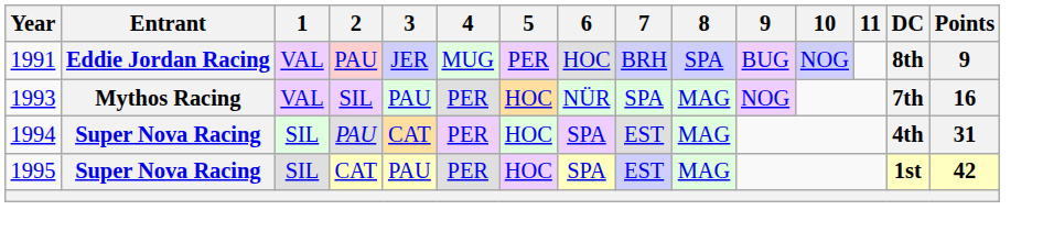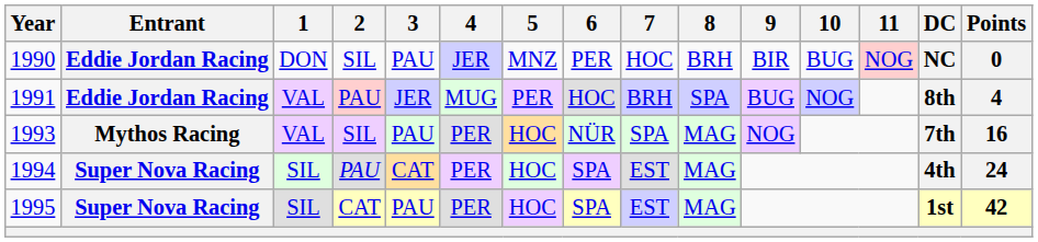+ row: 1990 | Eddie Jordan Racing | DON | SIL | PAU | JER | MNZ | PER | HOC | BRH | BIR | BUG | NOG | NC | 0
1991 | Points: 9 -> 4
1994 | Points: 31 -> 24
